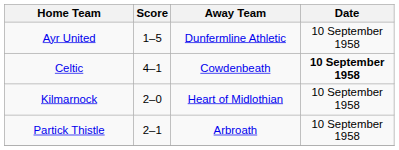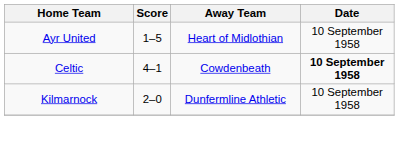Ayr United | Away Team: Dunfermline Athletic -> Heart of Midlothian
Kilmarnock | Away Team: Heart of Midlothian -> Dunfermline Athletic
- row: Partick Thistle | 2–1 | Arbroath | 10 September 1958
